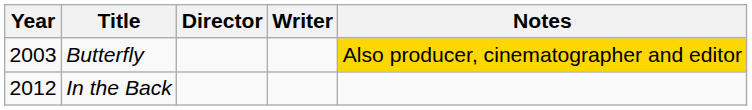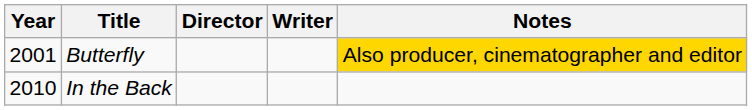Butterfly | Year: 2003 -> 2001
In the Back | Year: 2012 -> 2010
